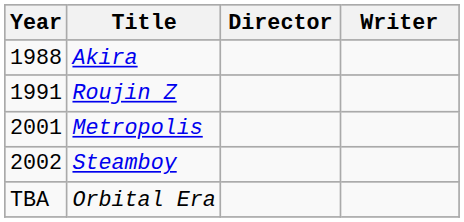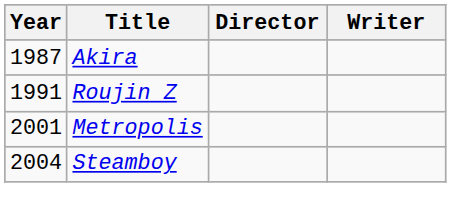Akira | Year: 1988 -> 1987
Steamboy | Year: 2002 -> 2004
- row: TBA | Orbital Era
